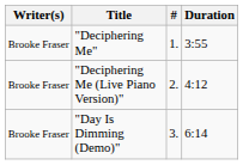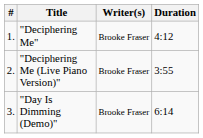columns swapped: # <-> Writer(s)
"Deciphering Me" | Duration: 3:55 -> 4:12
"Deciphering Me (Live Piano Version)" | Duration: 4:12 -> 3:55
